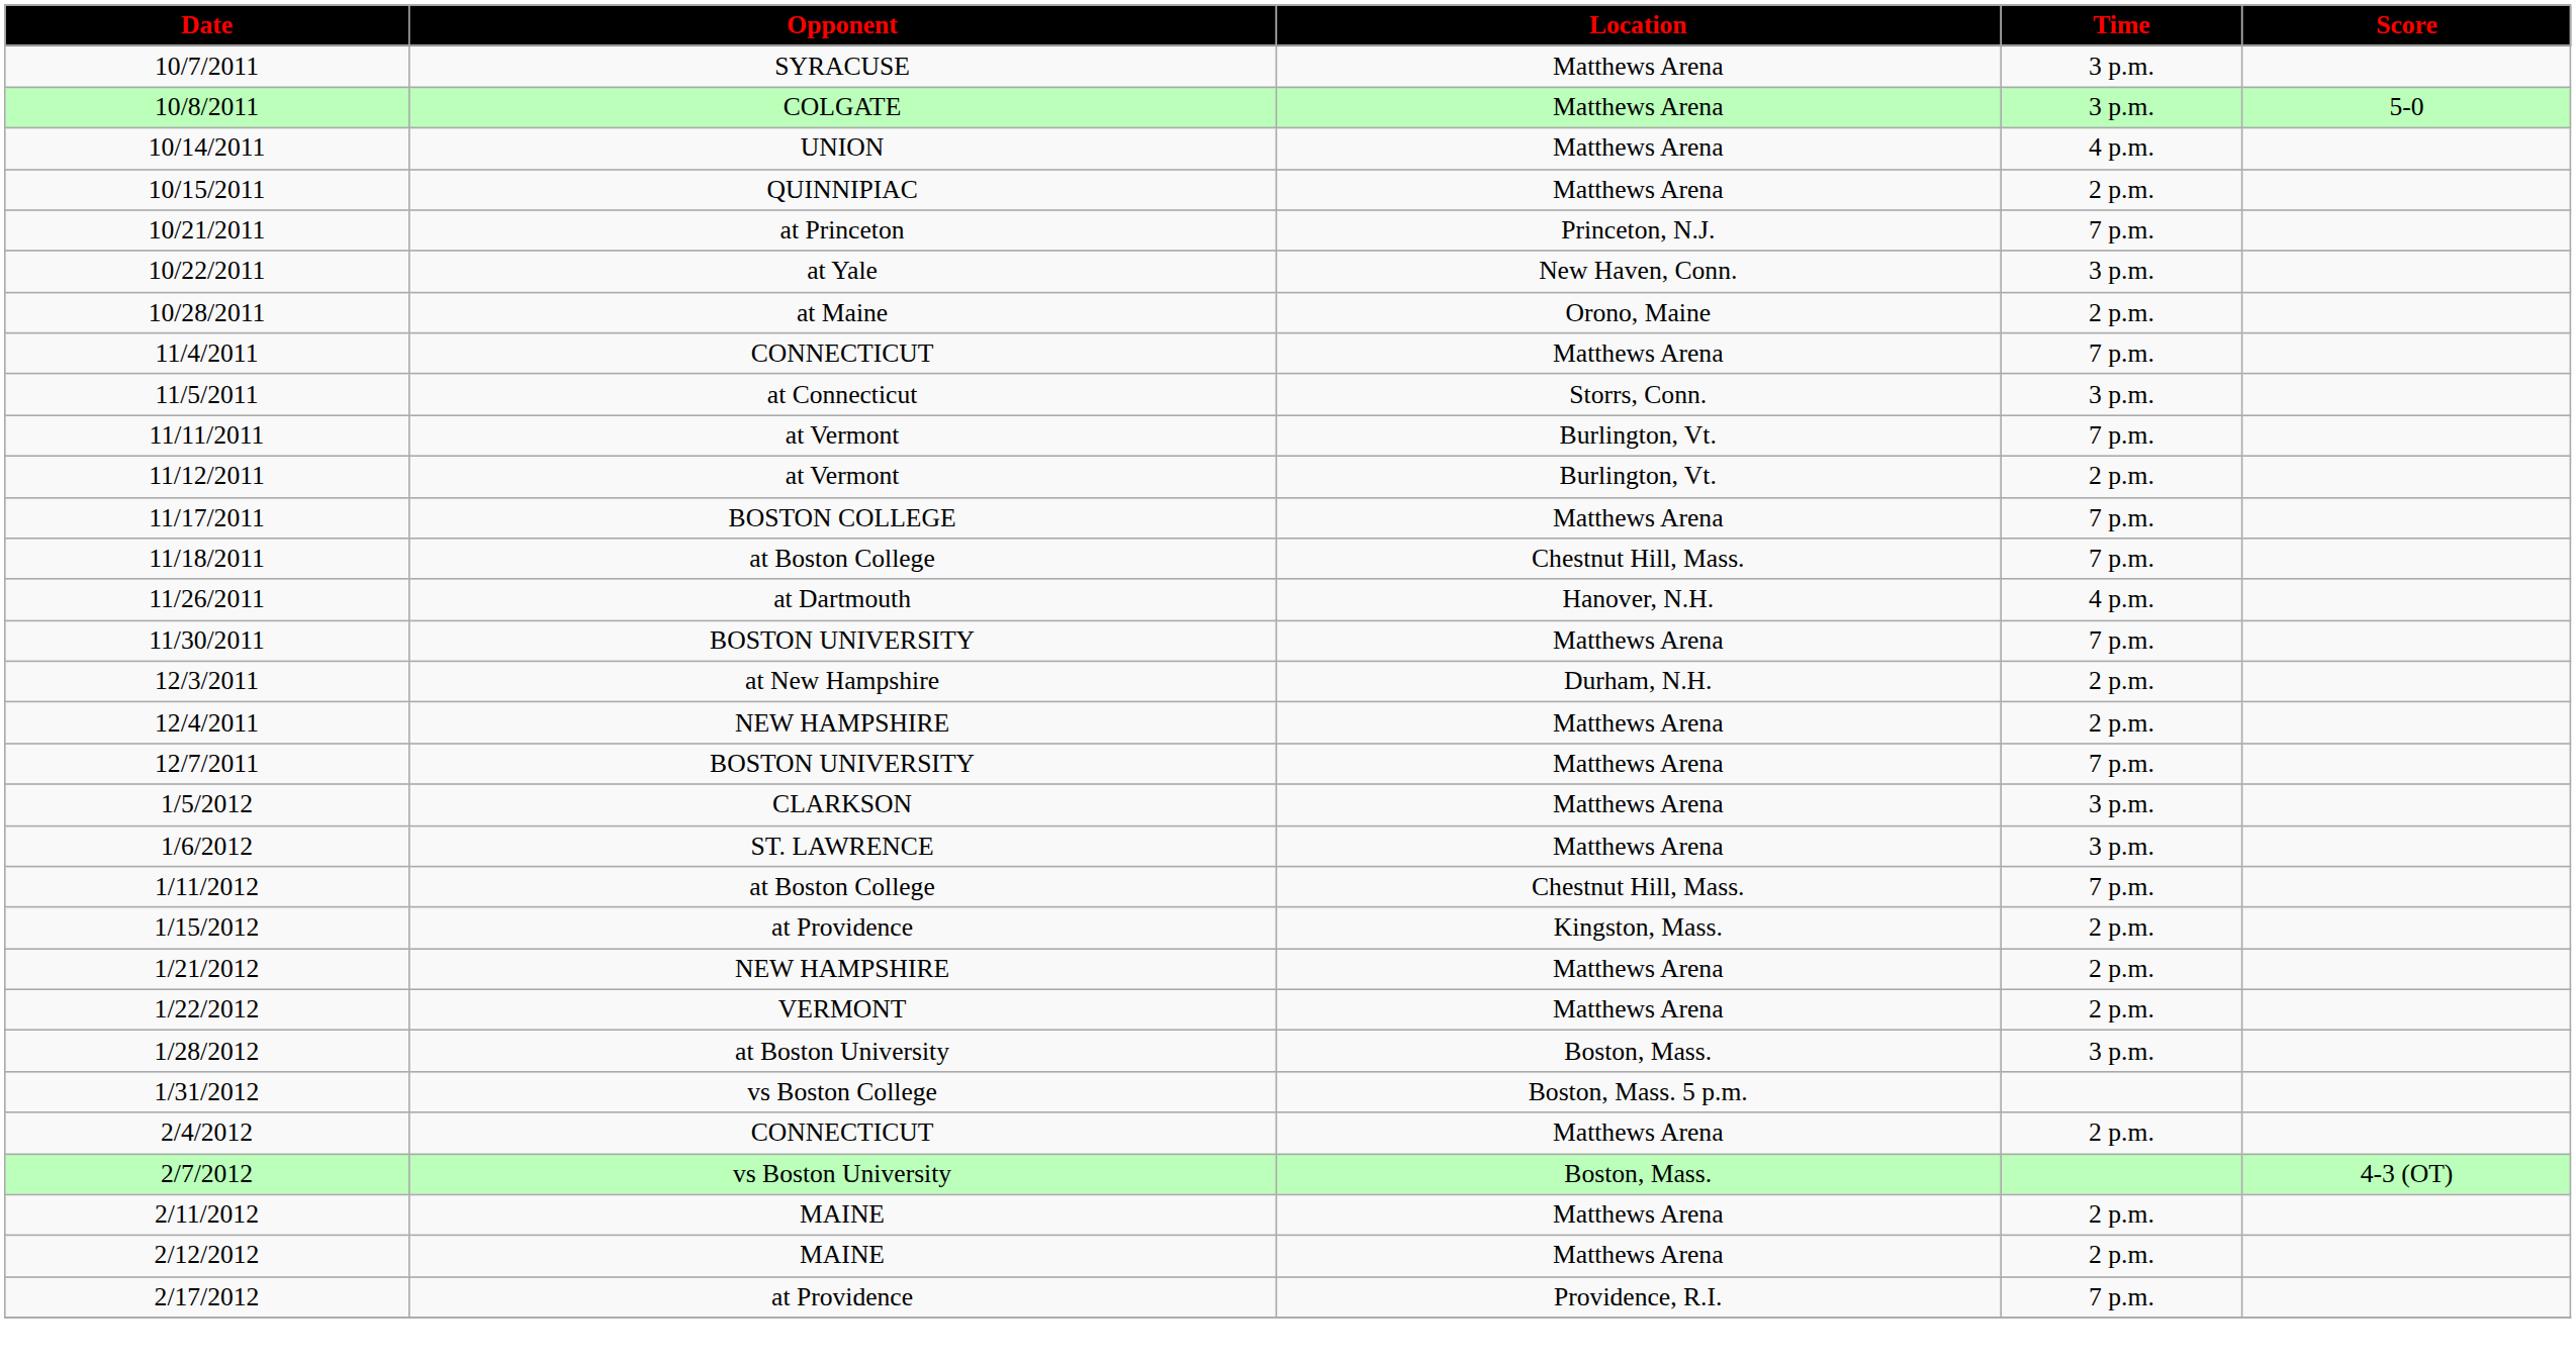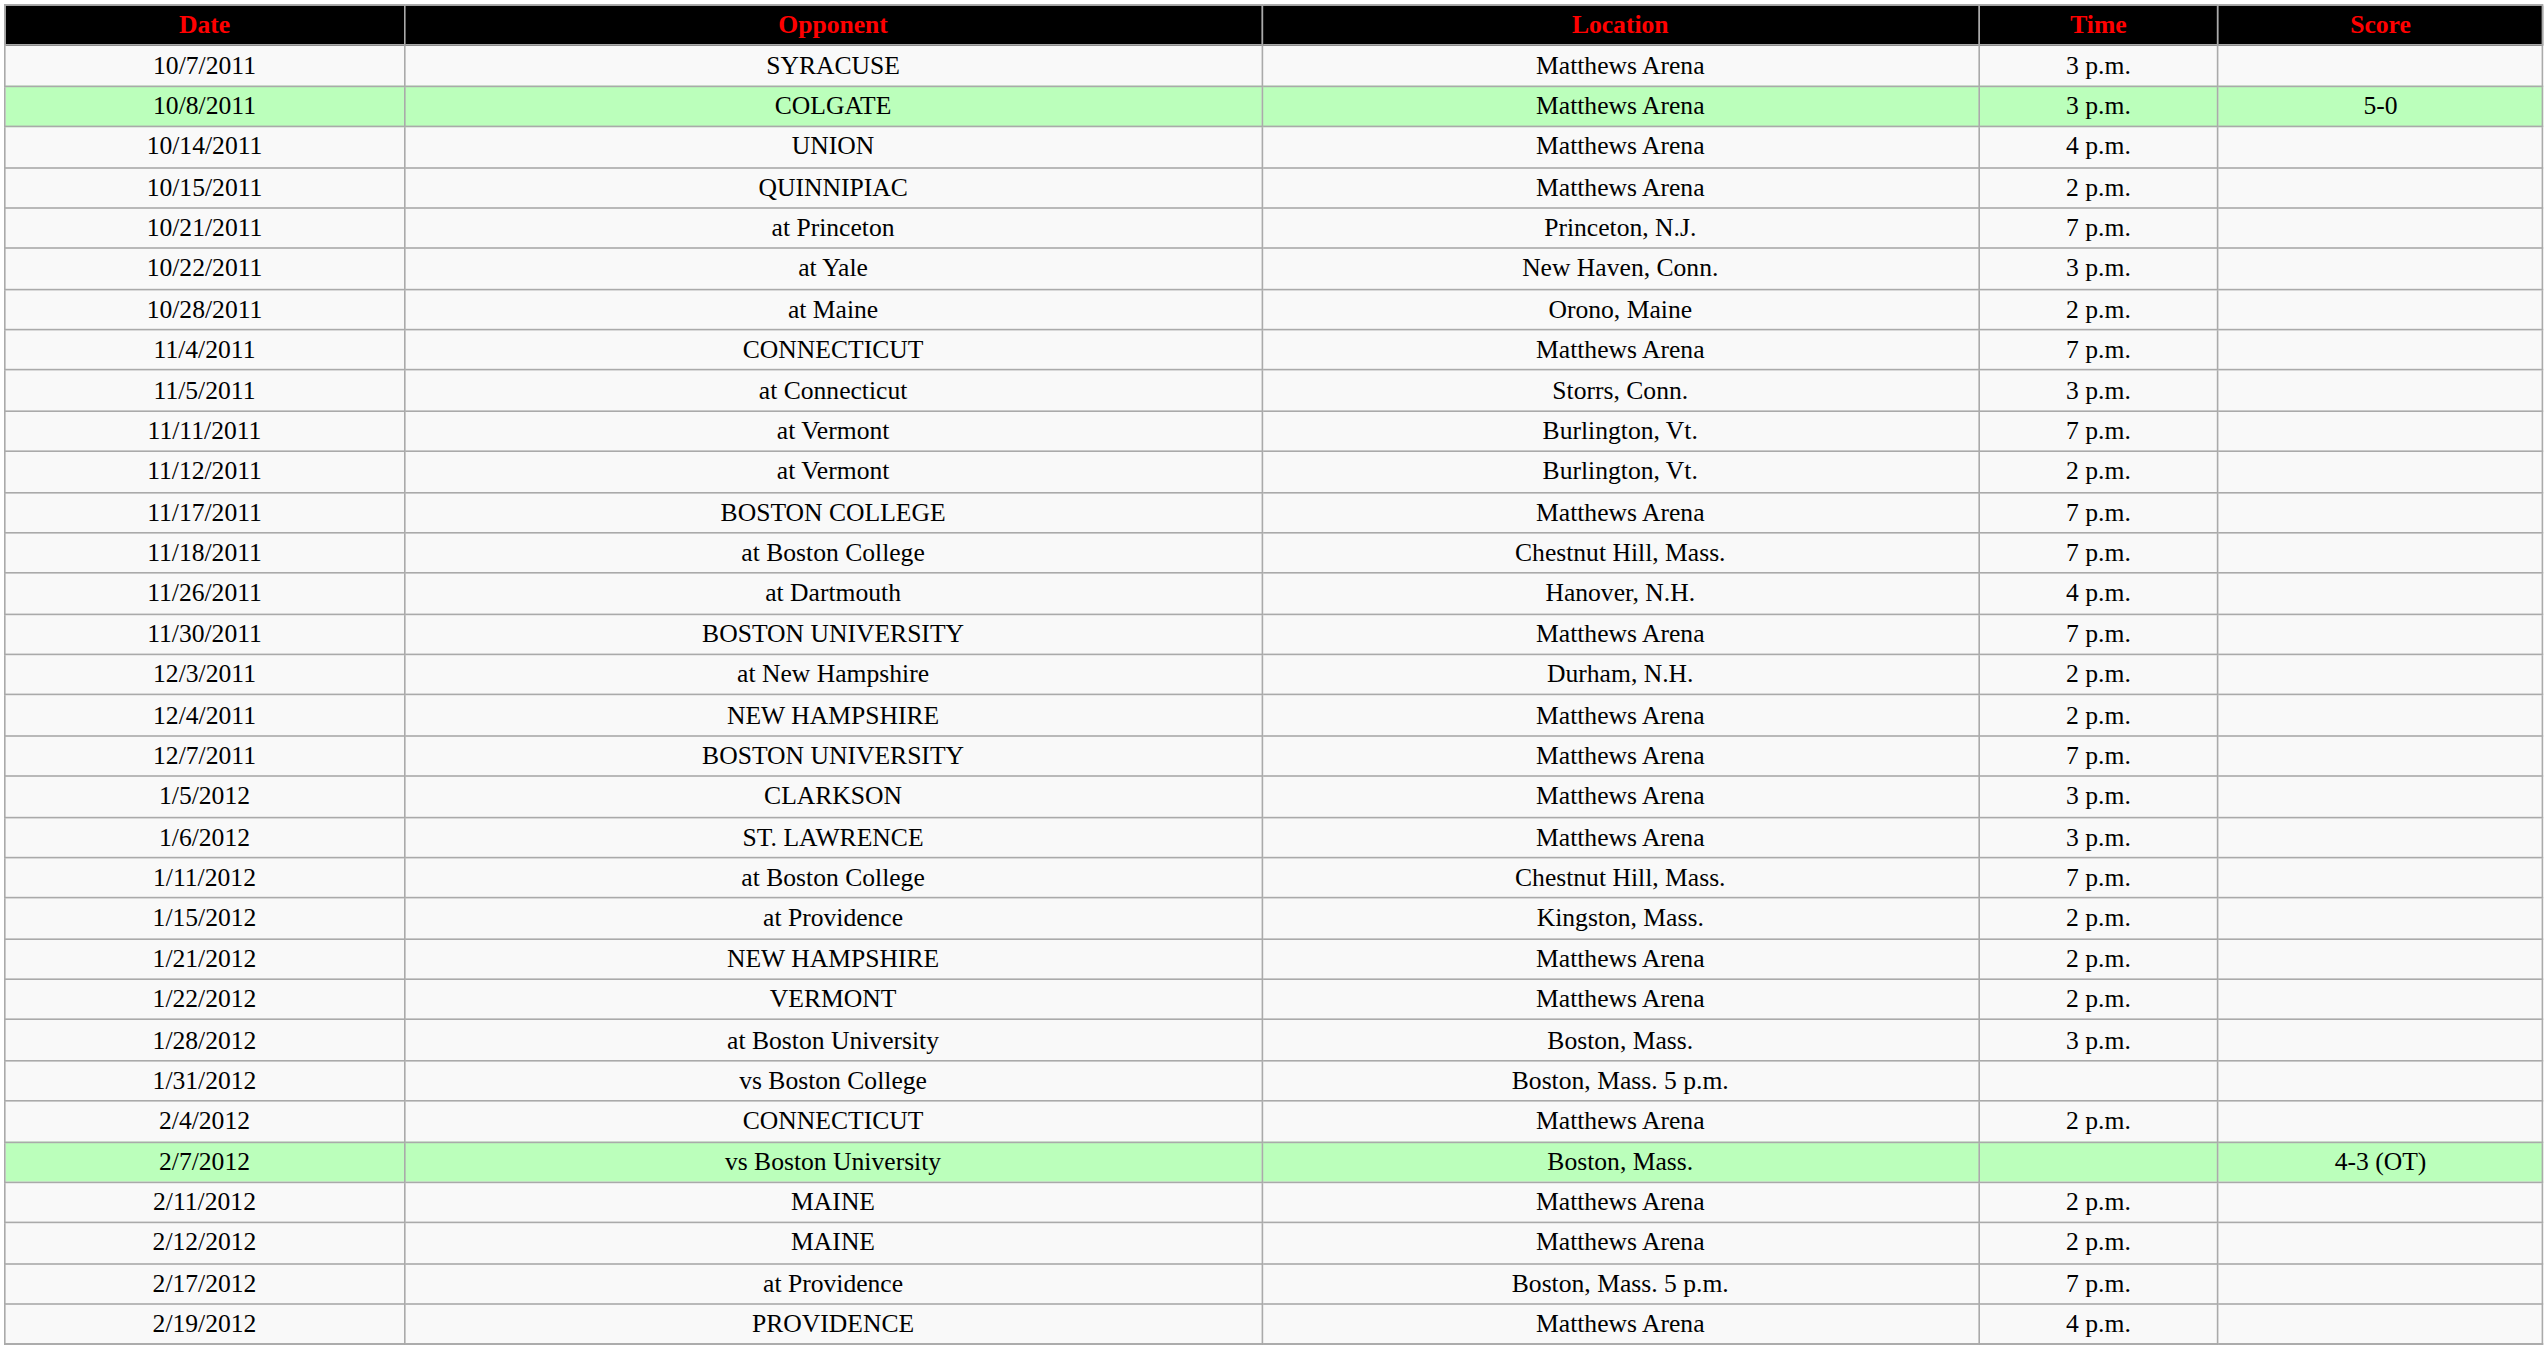2/17/2012 | Location: Providence, R.I. -> Boston, Mass. 5 p.m.
+ row: 2/19/2012 | PROVIDENCE | Matthews Arena | 4 p.m.
